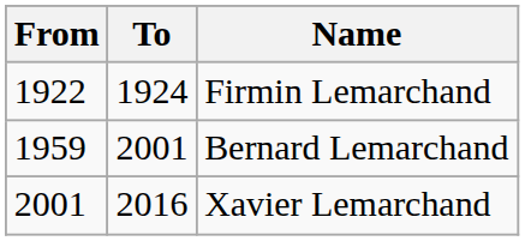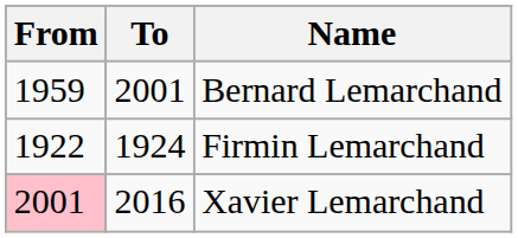rows swapped: Firmin Lemarchand <-> Bernard Lemarchand
Xavier Lemarchand | From: no background -> pink background
